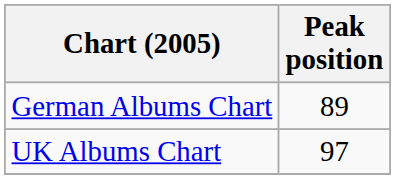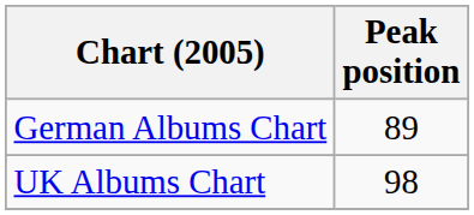UK Albums Chart | Peak position: 97 -> 98
